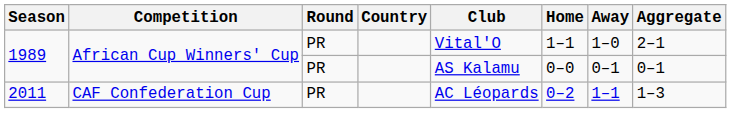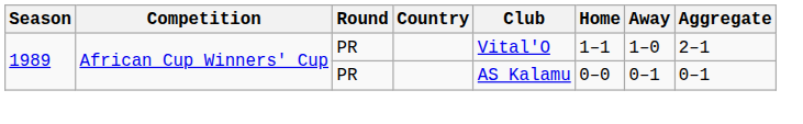- row: 2011 | CAF Confederation Cup | PR | AC Léopards | 0–2 | 1–1 | 1–3
